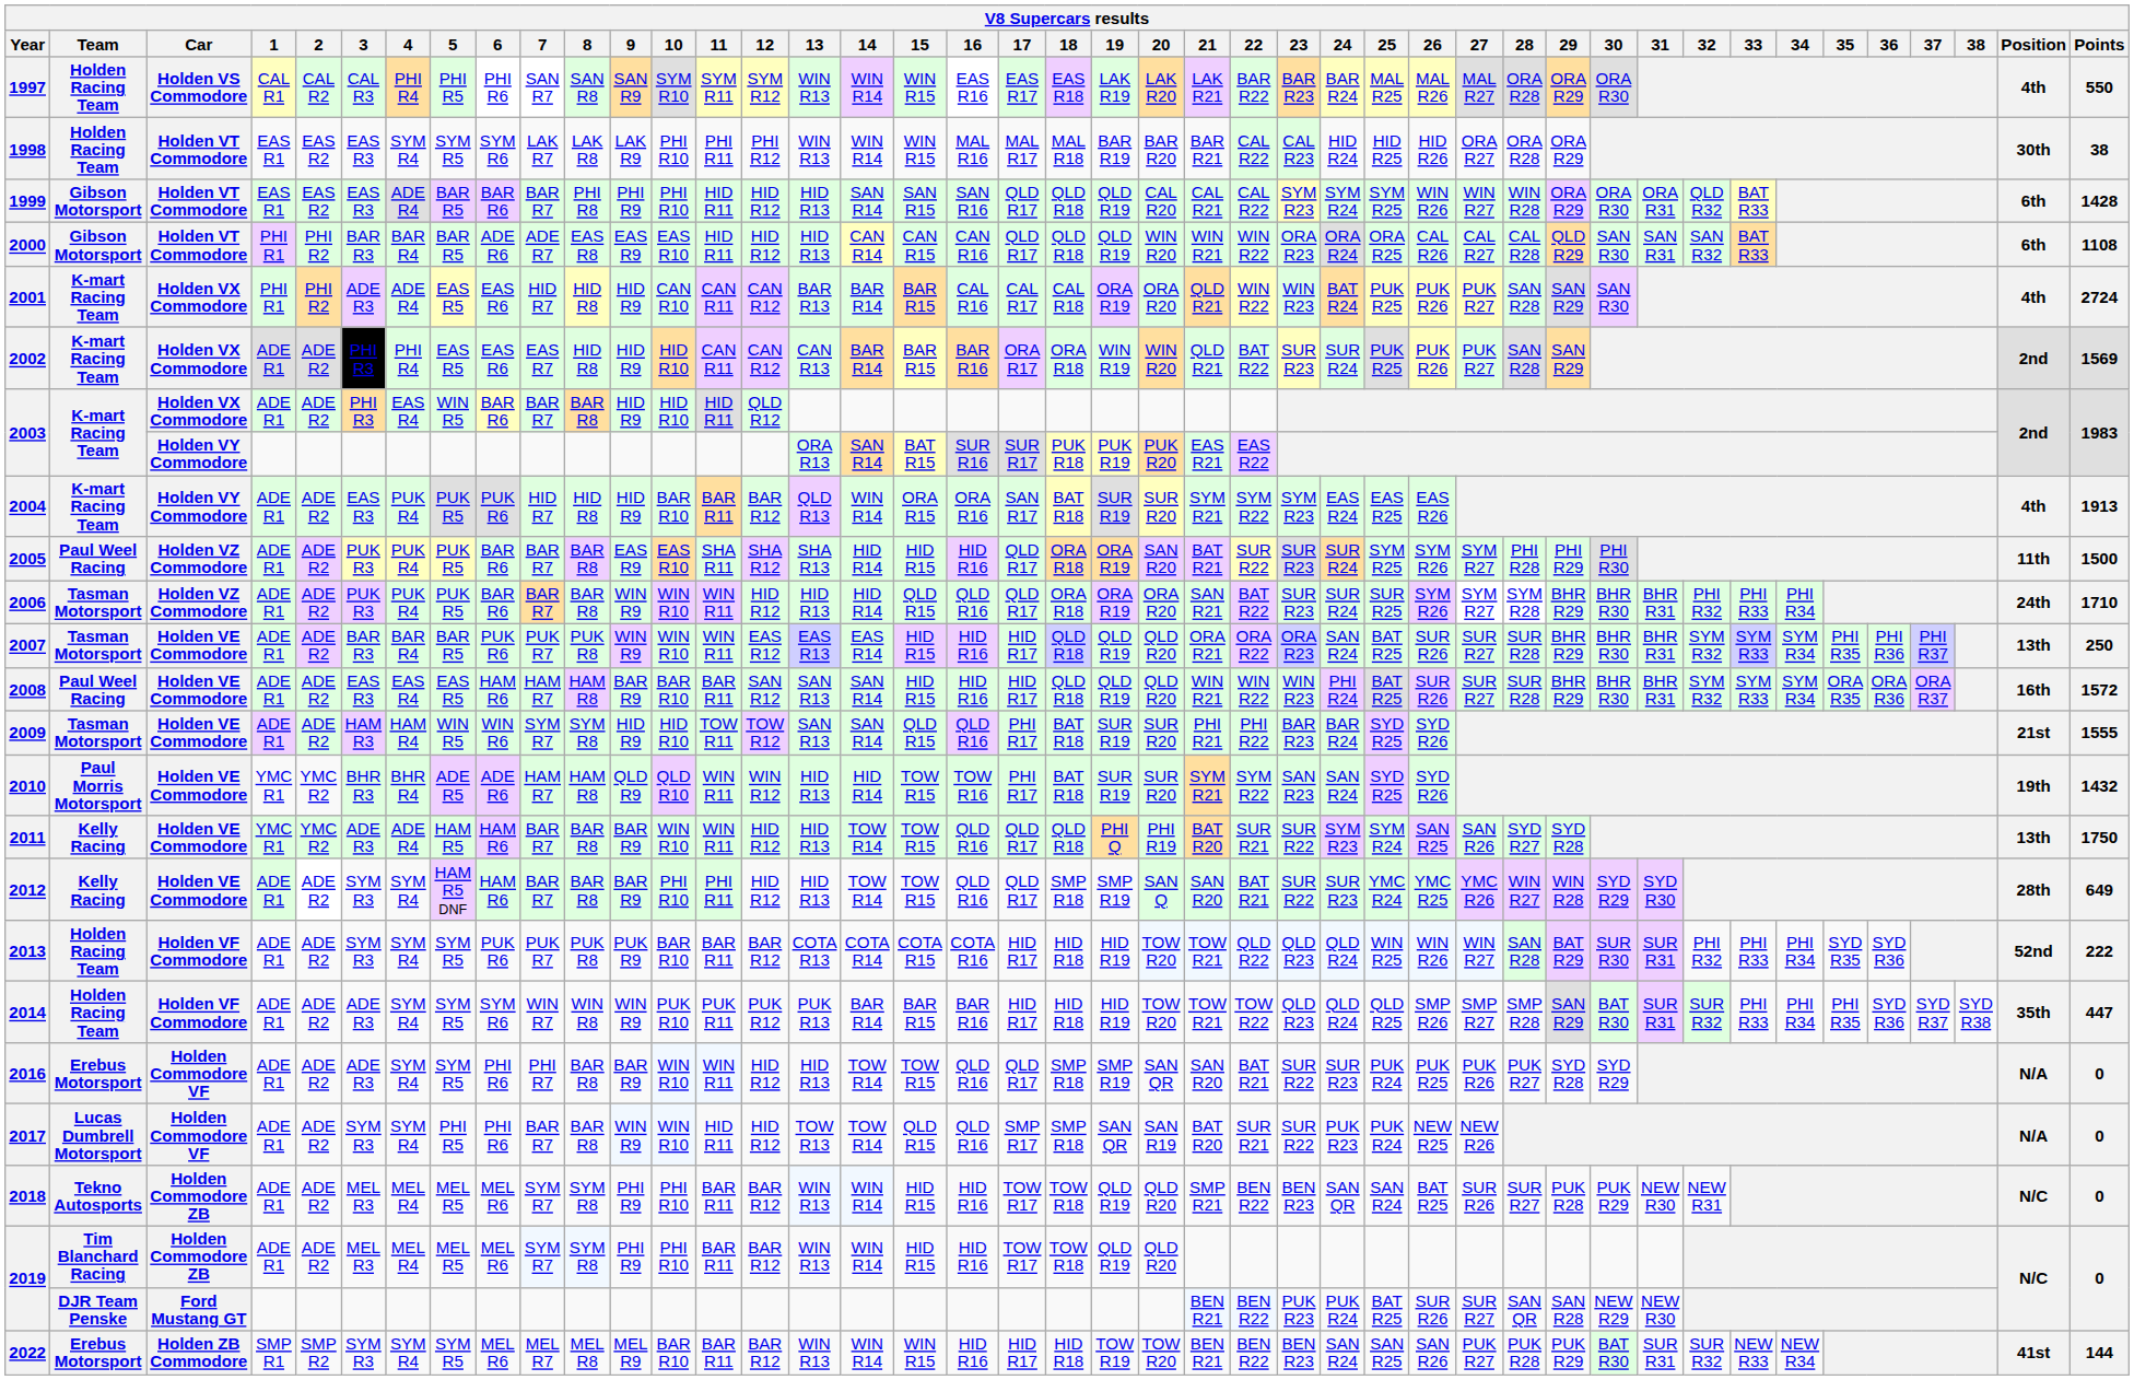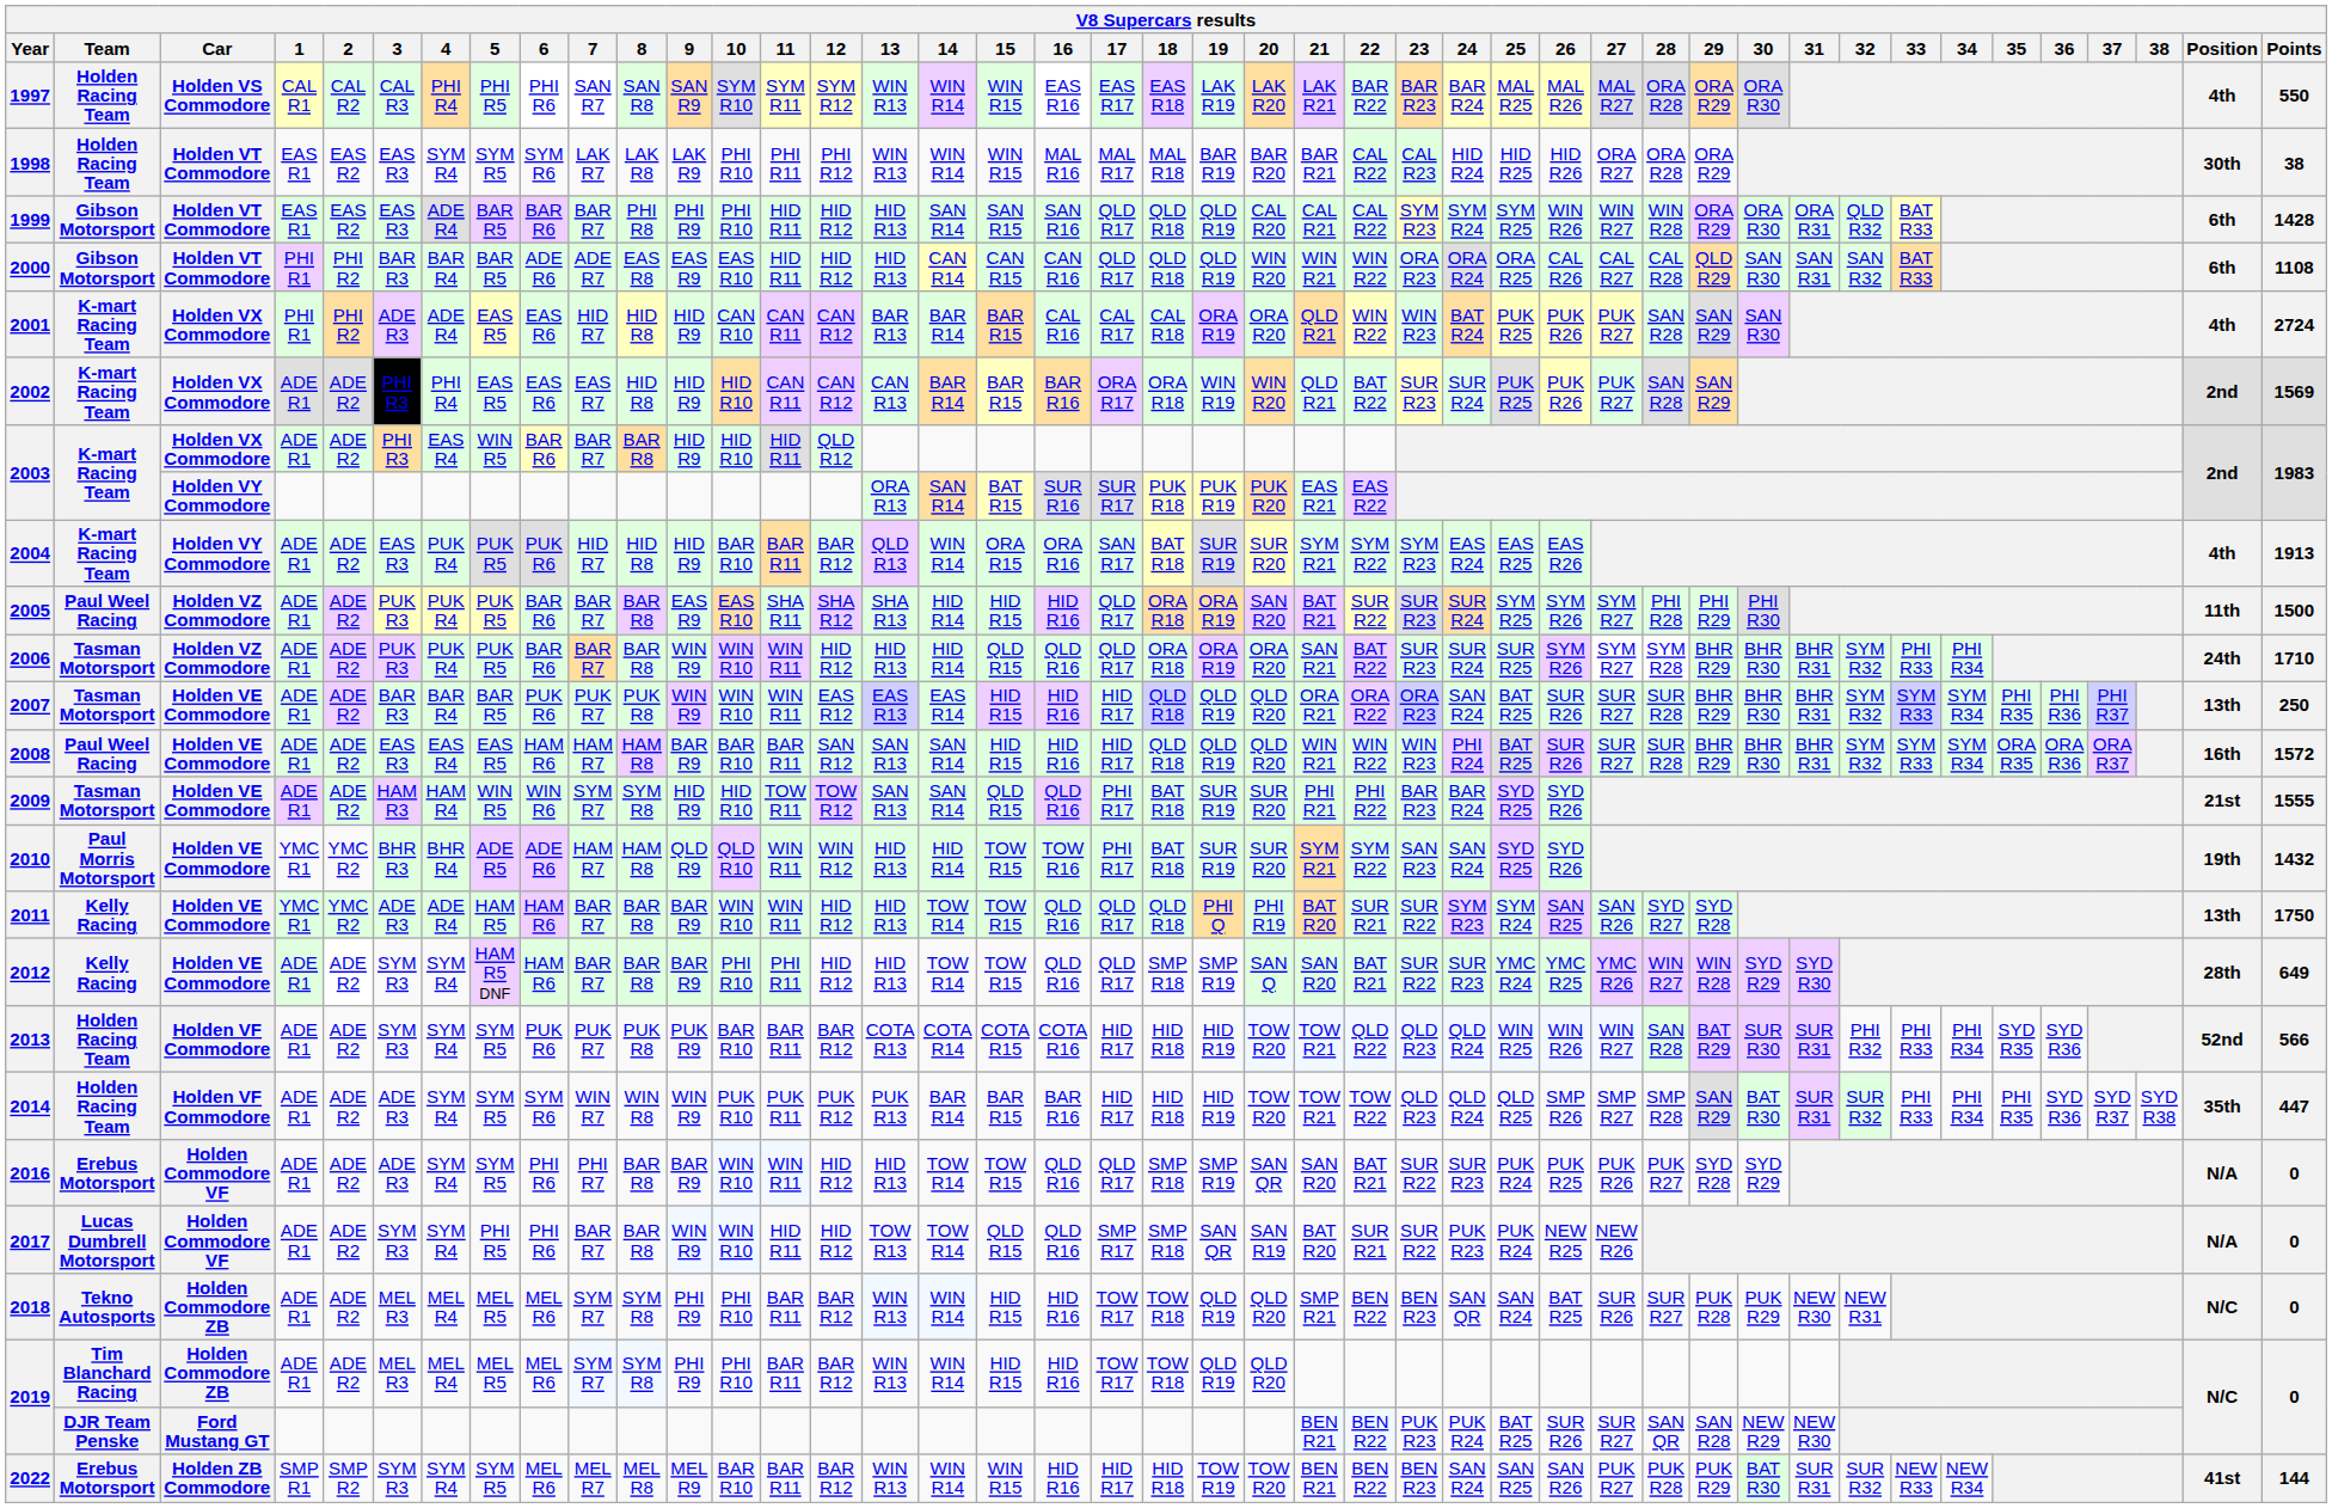2006 | 32: PHI R32 -> SYM R32
2013 | Points: 222 -> 566
